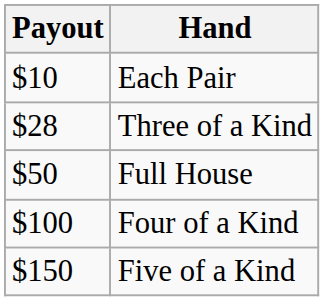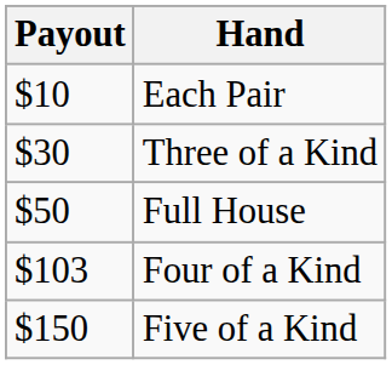Three of a Kind | Payout: $28 -> $30
Four of a Kind | Payout: $100 -> $103
